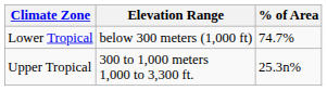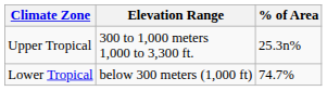rows swapped: Lower Tropical <-> Upper Tropical
